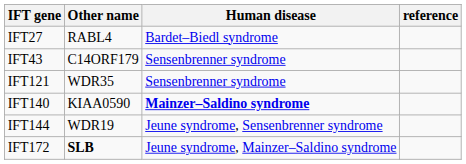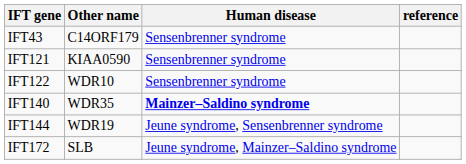- row: IFT27 | RABL4 | Bardet–Biedl syndrome
IFT121 | Other name: WDR35 -> KIAA0590
+ row: IFT122 | WDR10 | Sensenbrenner syndrome
IFT140 | Other name: KIAA0590 -> WDR35
IFT172 | Other name: bold -> normal
